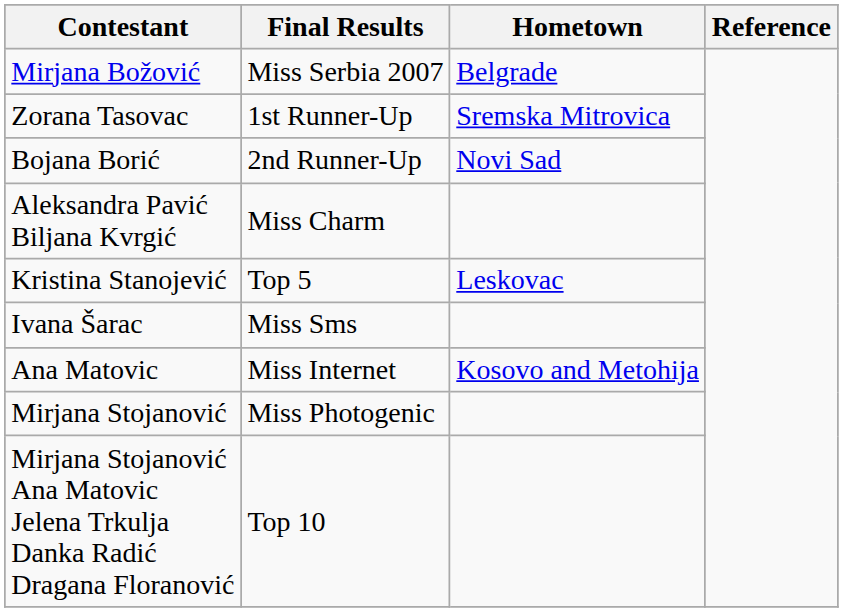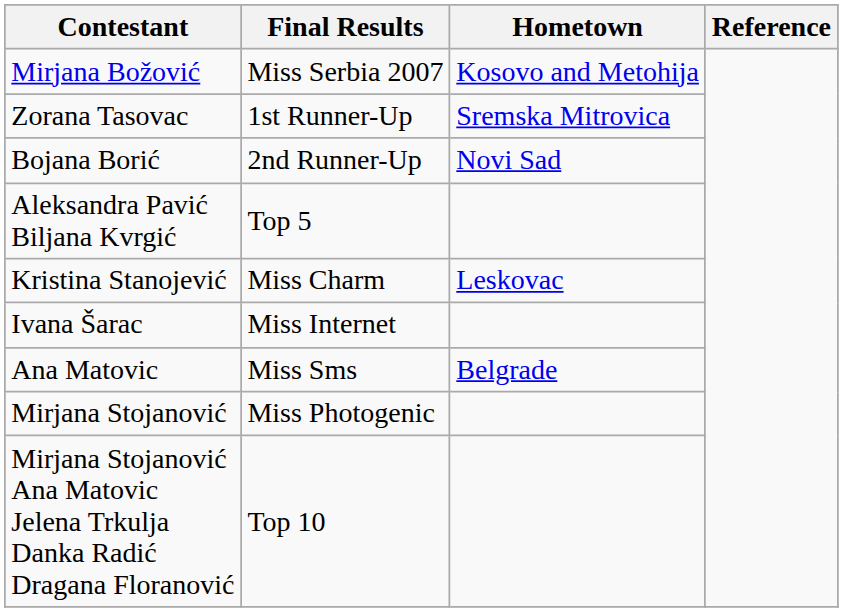Mirjana Božović | Hometown: Belgrade -> Kosovo and Metohija
Aleksandra Pavić Biljana Kvrgić | Final Results: Miss Charm -> Top 5
Kristina Stanojević | Final Results: Top 5 -> Miss Charm
Ivana Šarac | Final Results: Miss Sms -> Miss Internet
Ana Matovic | Final Results: Miss Internet -> Miss Sms
Ana Matovic | Hometown: Kosovo and Metohija -> Belgrade
